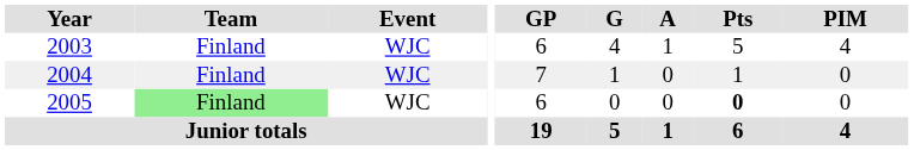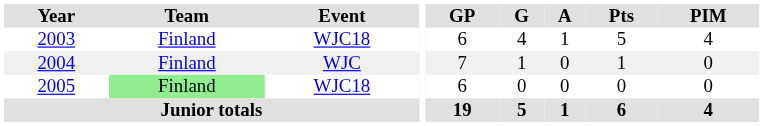2003 | Event: WJC -> WJC18
2005 | Event: WJC -> WJC18
2005 | Pts: bold -> normal
